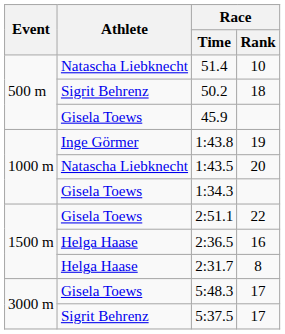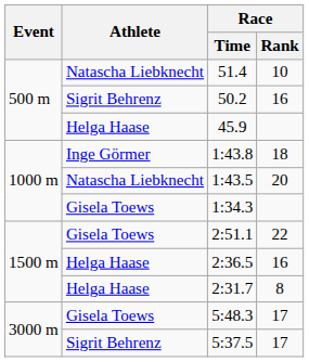50.2 | Race / Rank: 18 -> 16
45.9 | Athlete: Gisela Toews -> Helga Haase
1:43.8 | Race / Rank: 19 -> 18
